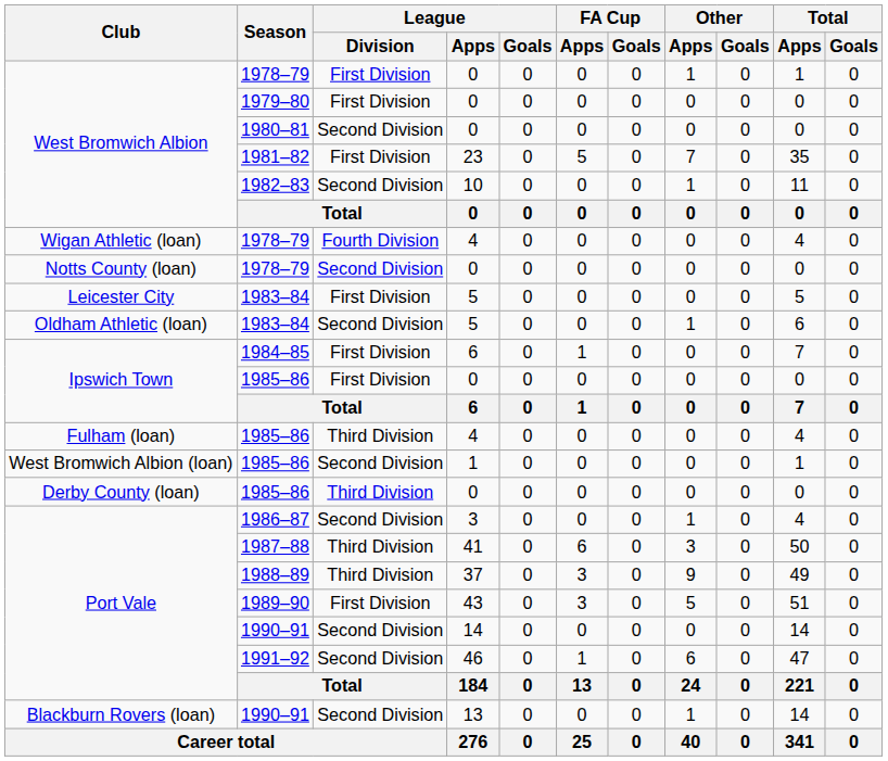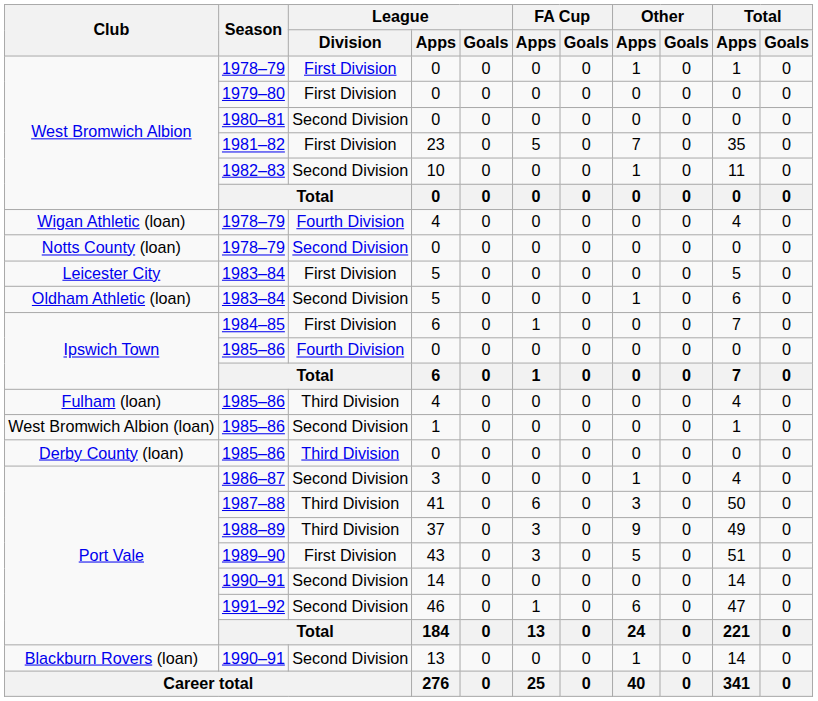Ipswich Town / 1985–86 | League / Division: First Division -> Fourth Division
